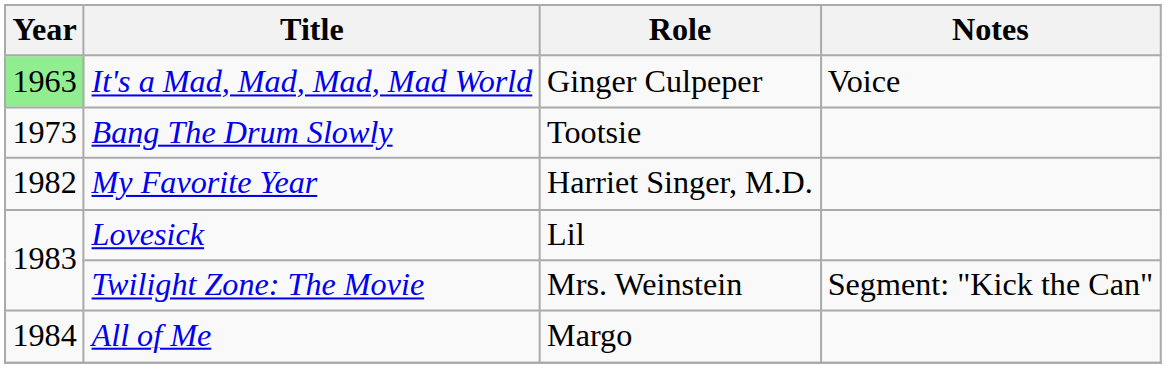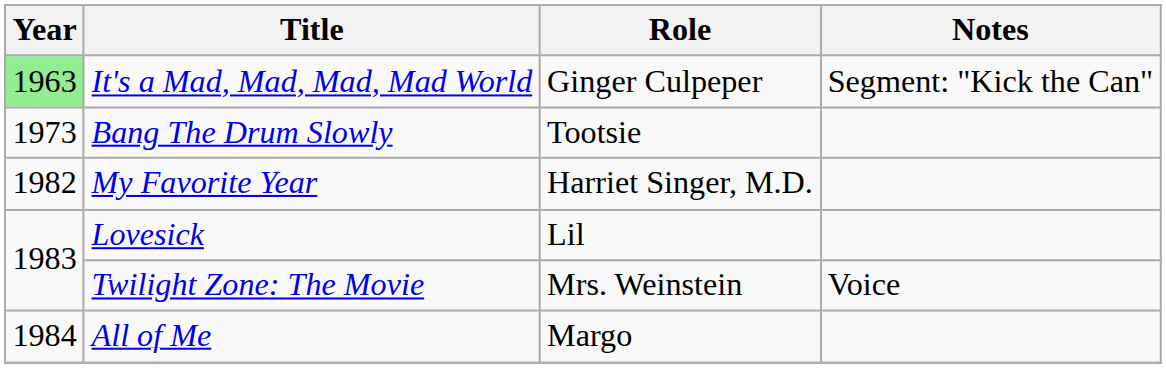It's a Mad, Mad, Mad, Mad World | Notes: Voice -> Segment: "Kick the Can"
Twilight Zone: The Movie | Notes: Segment: "Kick the Can" -> Voice
